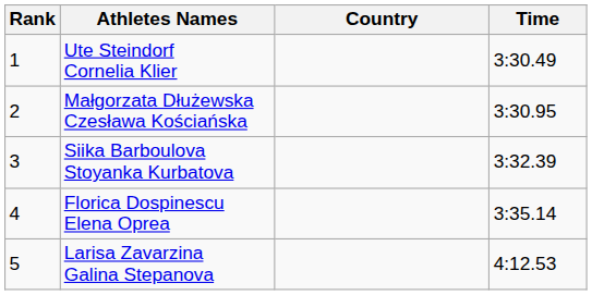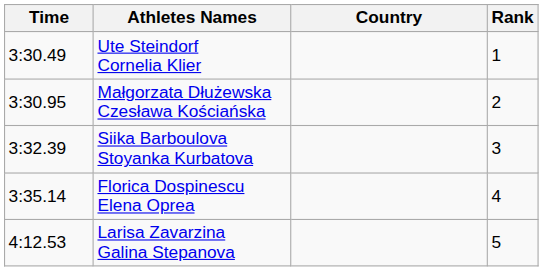columns swapped: Rank <-> Time
